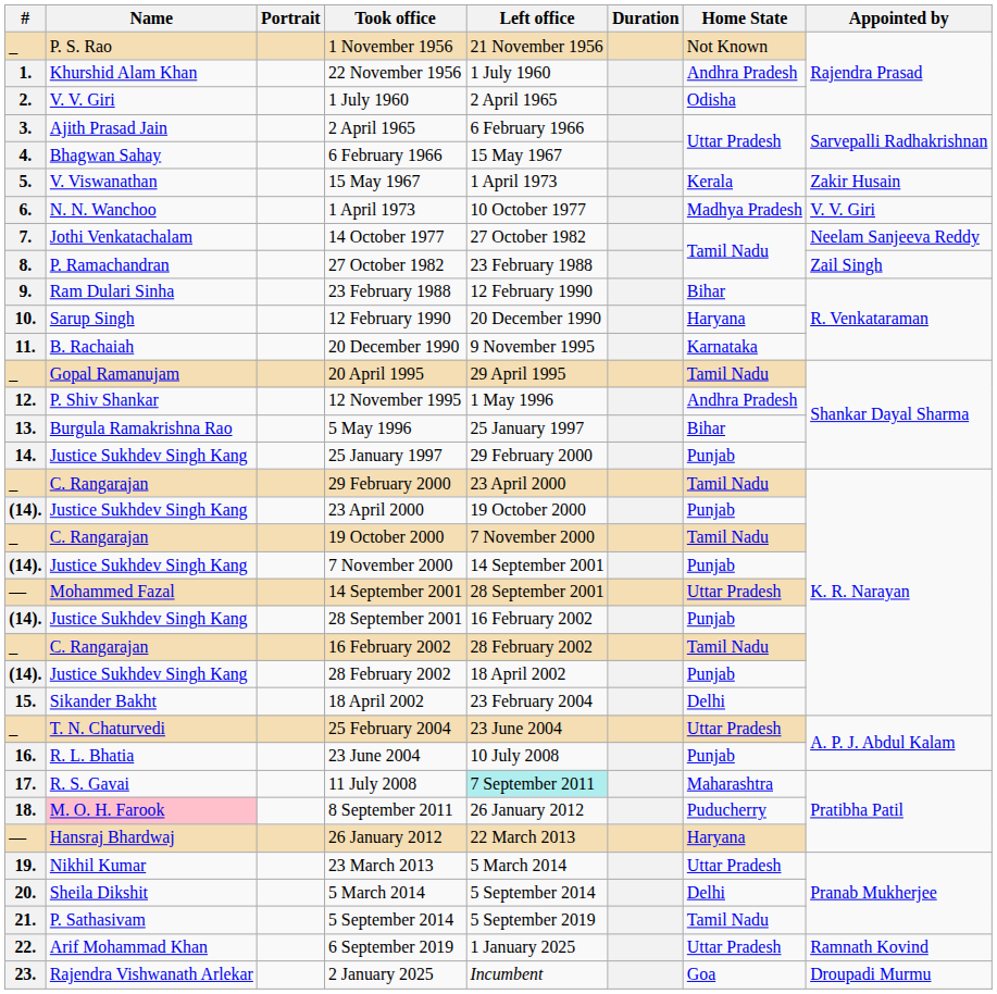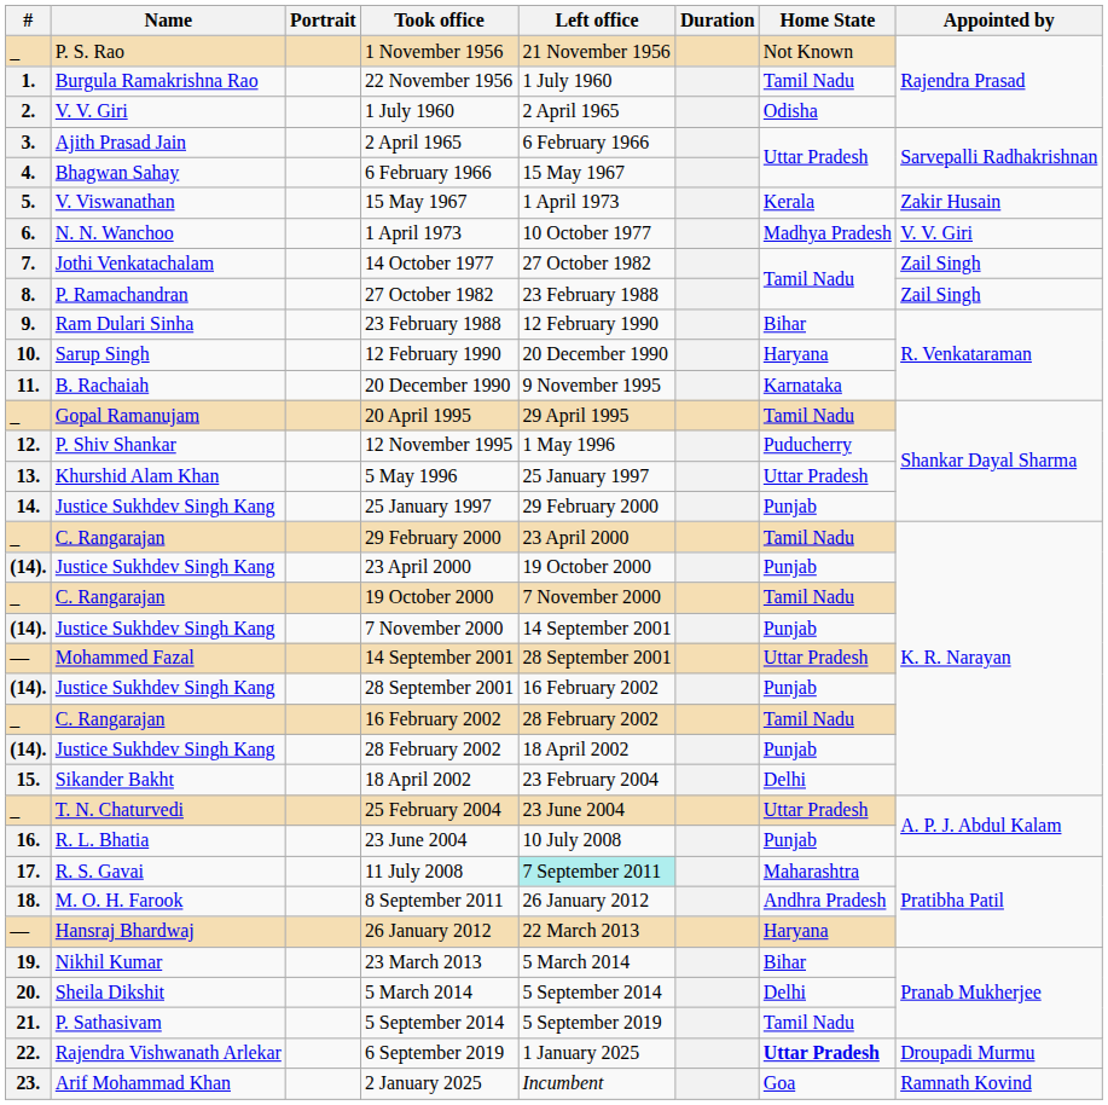22 November 1956 | Name: Khurshid Alam Khan -> Burgula Ramakrishna Rao
22 November 1956 | Home State: Andhra Pradesh -> Tamil Nadu
14 October 1977 | Appointed by: Neelam Sanjeeva Reddy -> Zail Singh
12 November 1995 | Home State: Andhra Pradesh -> Puducherry
5 May 1996 | Name: Burgula Ramakrishna Rao -> Khurshid Alam Khan
5 May 1996 | Home State: Bihar -> Uttar Pradesh
8 September 2011 | Name: pink background -> no background
8 September 2011 | Home State: Puducherry -> Andhra Pradesh
23 March 2013 | Home State: Uttar Pradesh -> Bihar
6 September 2019 | Name: Arif Mohammad Khan -> Rajendra Vishwanath Arlekar
6 September 2019 | Home State: normal -> bold
6 September 2019 | Appointed by: Ramnath Kovind -> Droupadi Murmu
2 January 2025 | Name: Rajendra Vishwanath Arlekar -> Arif Mohammad Khan
2 January 2025 | Appointed by: Droupadi Murmu -> Ramnath Kovind
